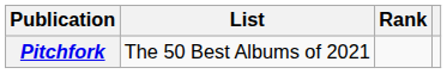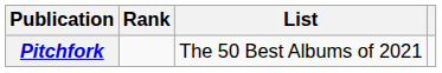columns swapped: List <-> Rank
